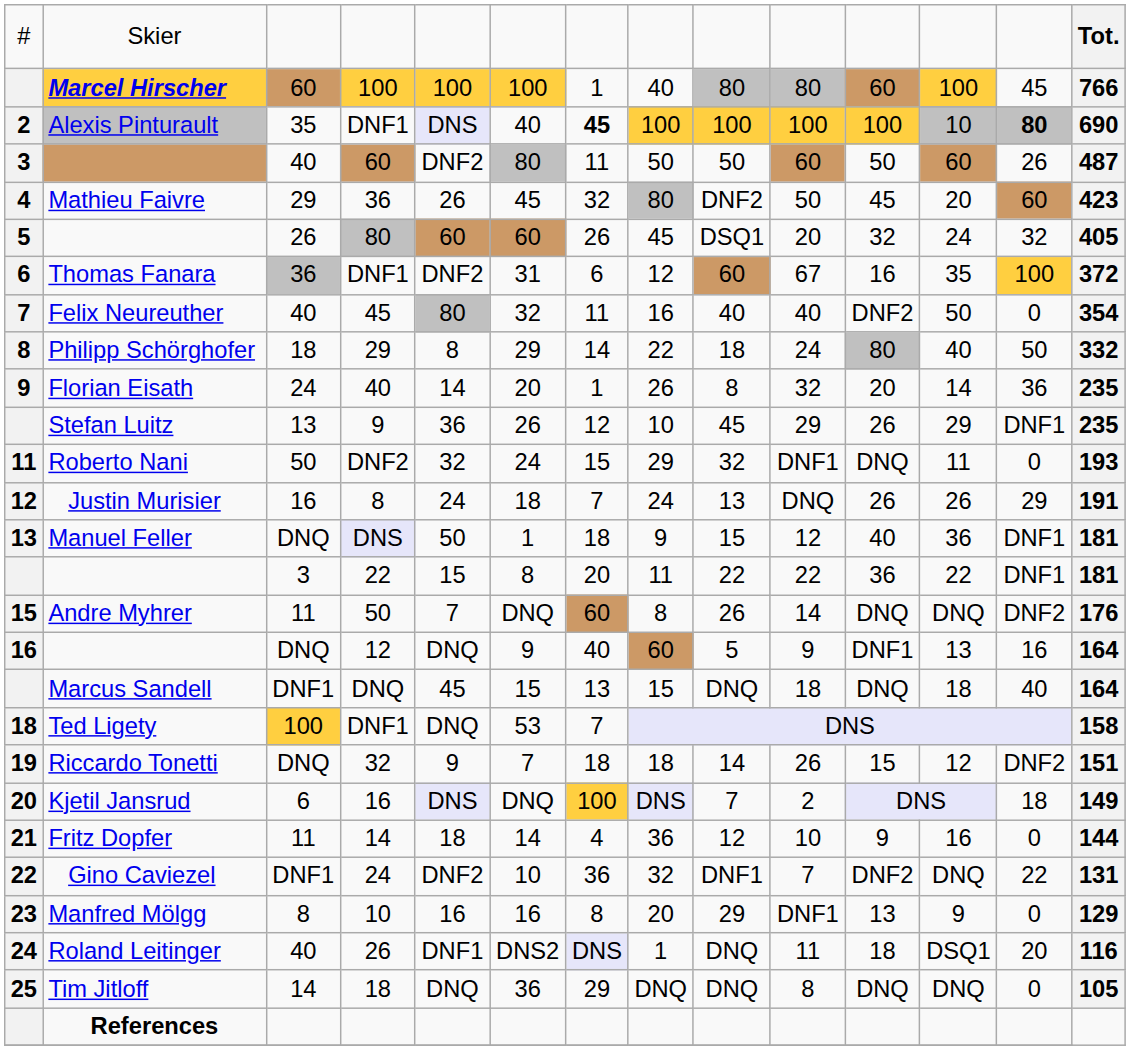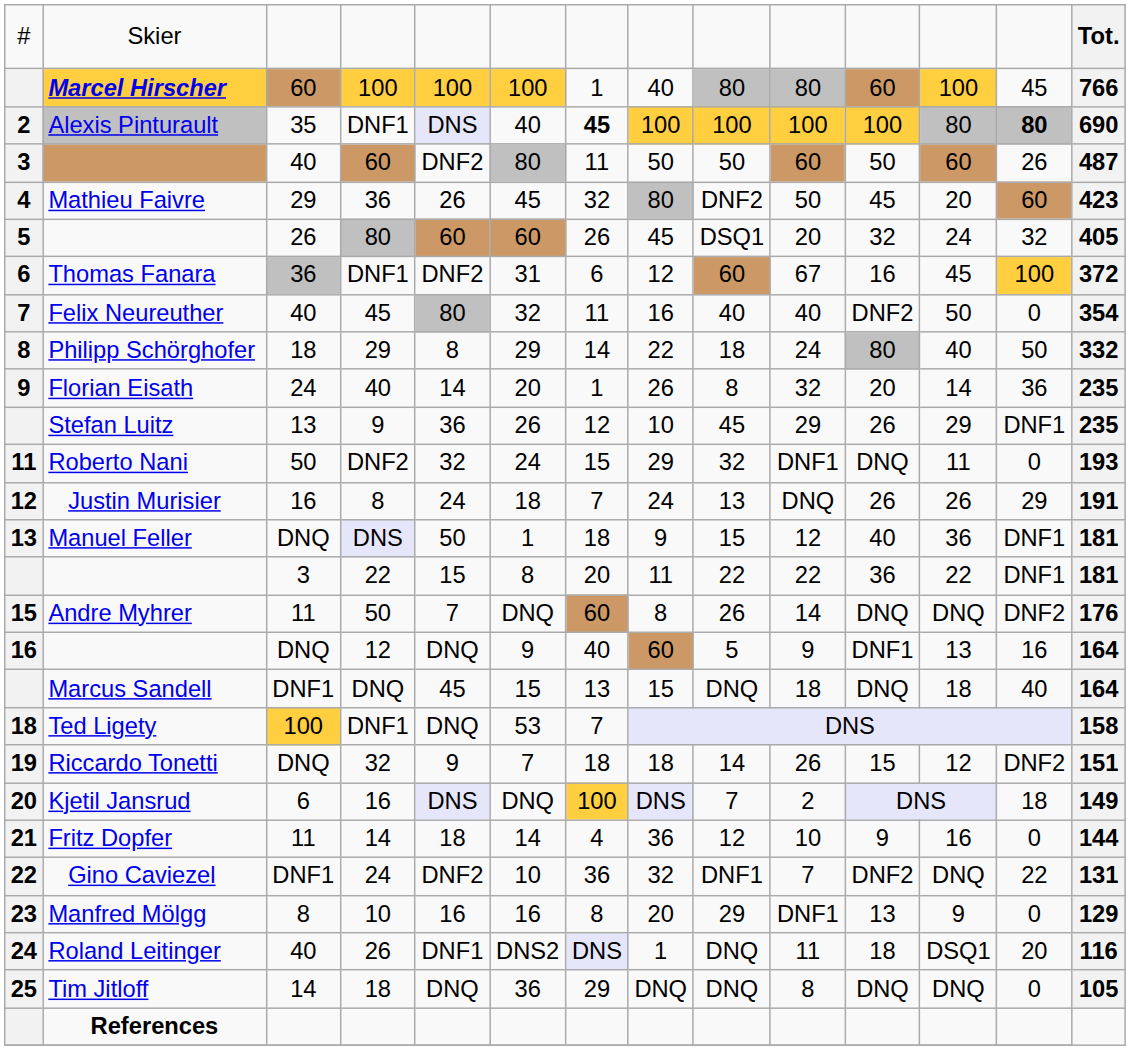Alexis Pinturault / DNF1 | column 12: 10 -> 80
Thomas Fanara / DNF1 | column 12: 35 -> 45
